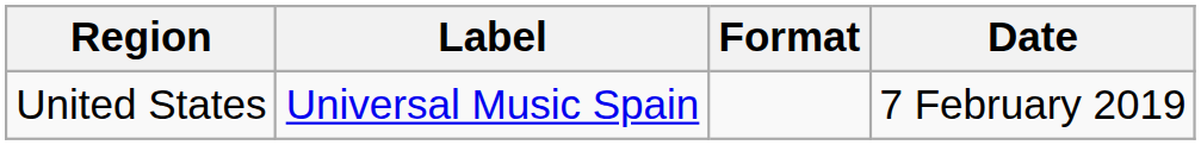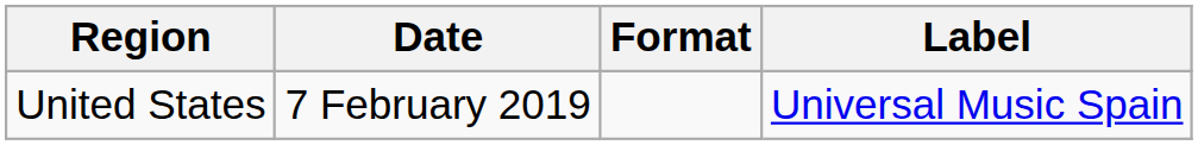columns swapped: Date <-> Label
